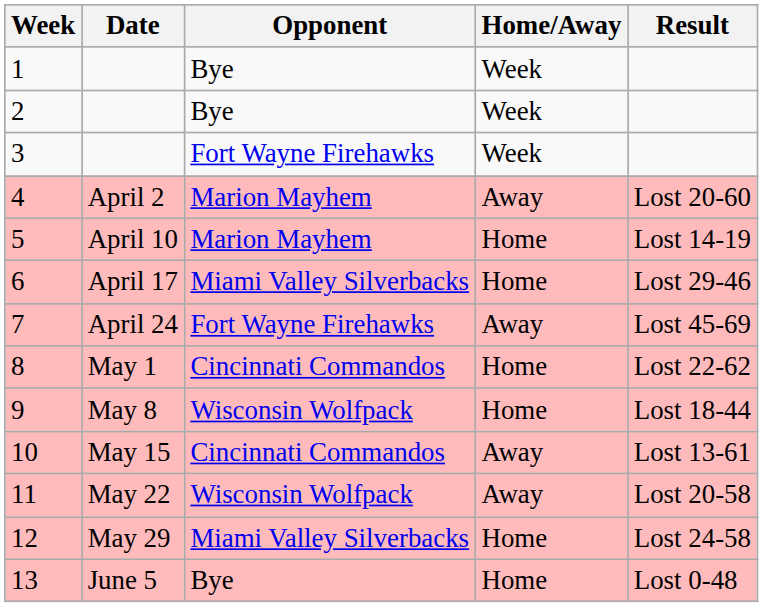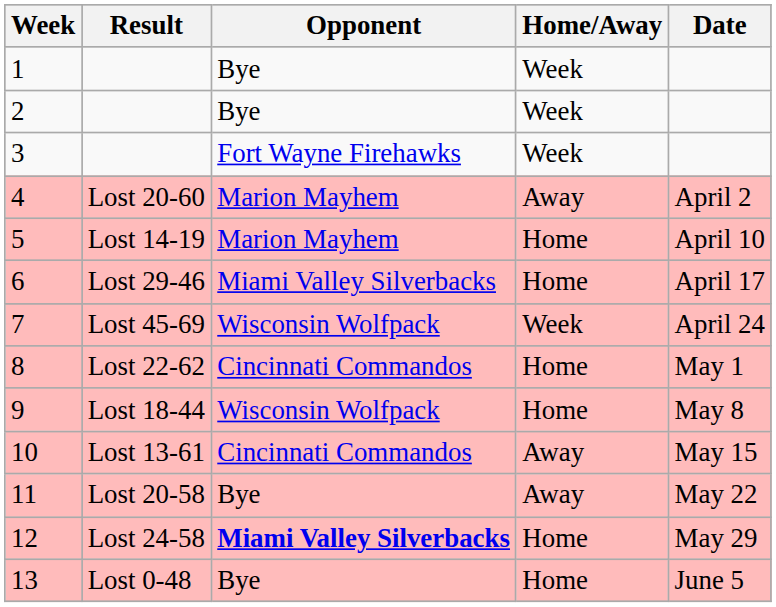columns swapped: Date <-> Result
7 | Opponent: Fort Wayne Firehawks -> Wisconsin Wolfpack
7 | Home/Away: Away -> Week
11 | Opponent: Wisconsin Wolfpack -> Bye
12 | Opponent: normal -> bold
